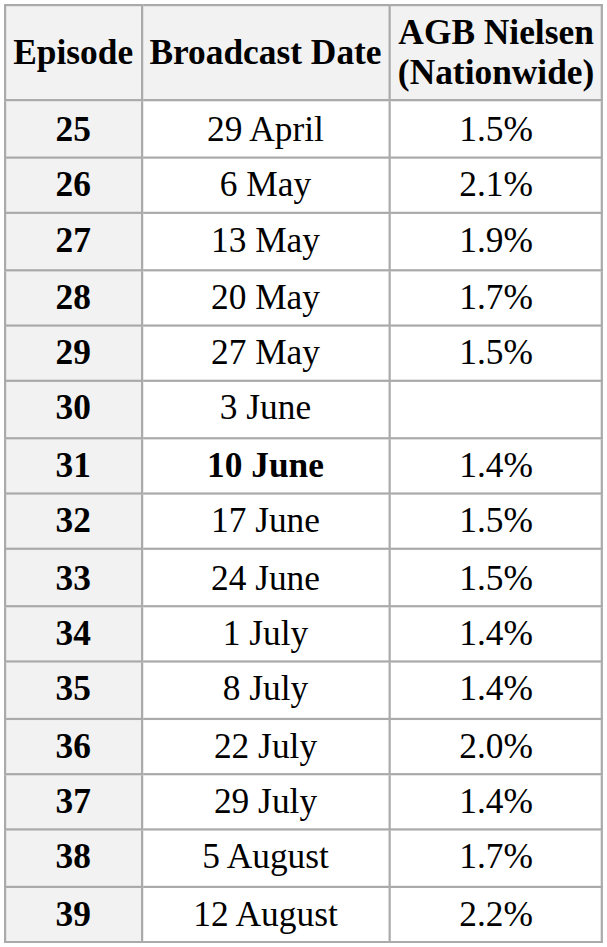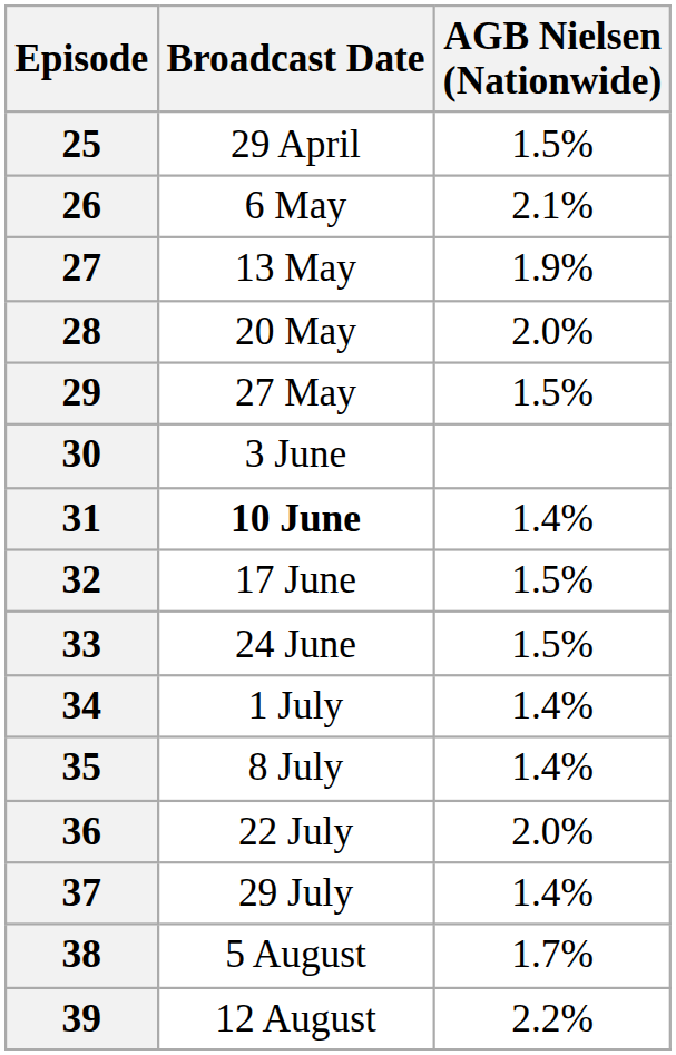28 | AGB Nielsen (Nationwide): 1.7% -> 2.0%
